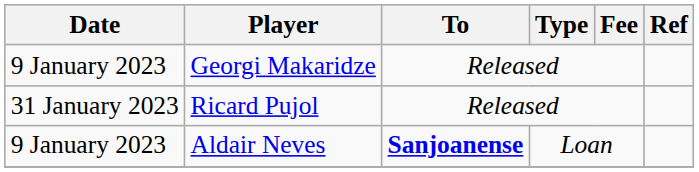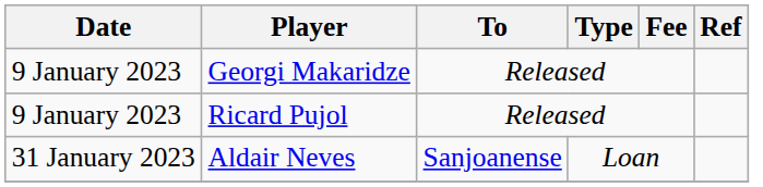Ricard Pujol | Date: 31 January 2023 -> 9 January 2023
Aldair Neves | Date: 9 January 2023 -> 31 January 2023
Aldair Neves | To: bold -> normal
